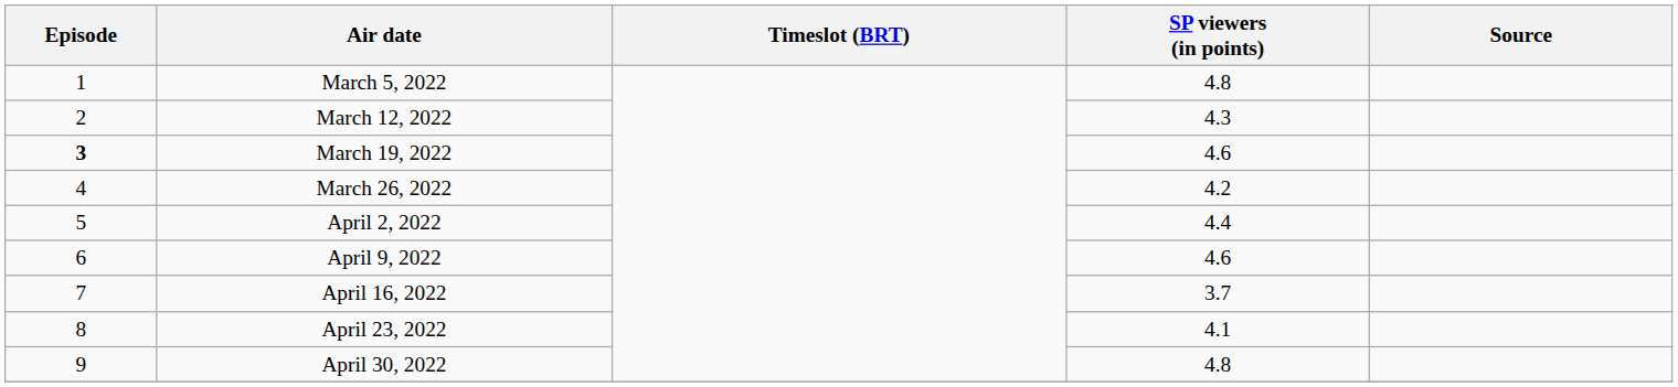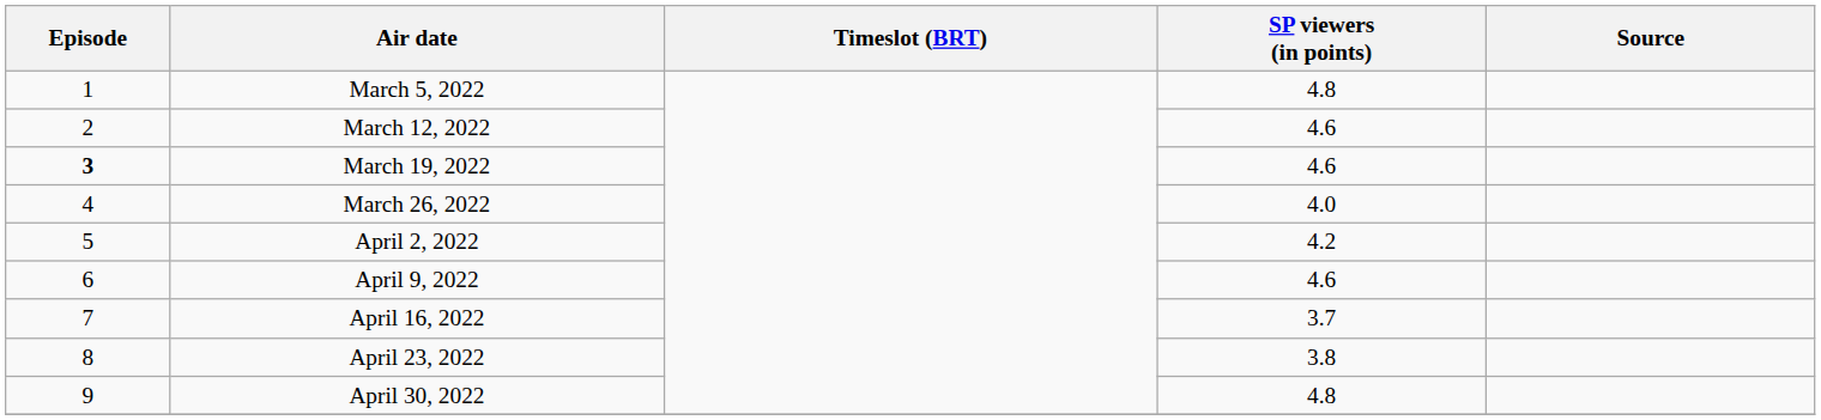March 12, 2022 | SP viewers (in points): 4.3 -> 4.6
March 26, 2022 | SP viewers (in points): 4.2 -> 4.0
April 2, 2022 | SP viewers (in points): 4.4 -> 4.2
April 23, 2022 | SP viewers (in points): 4.1 -> 3.8
